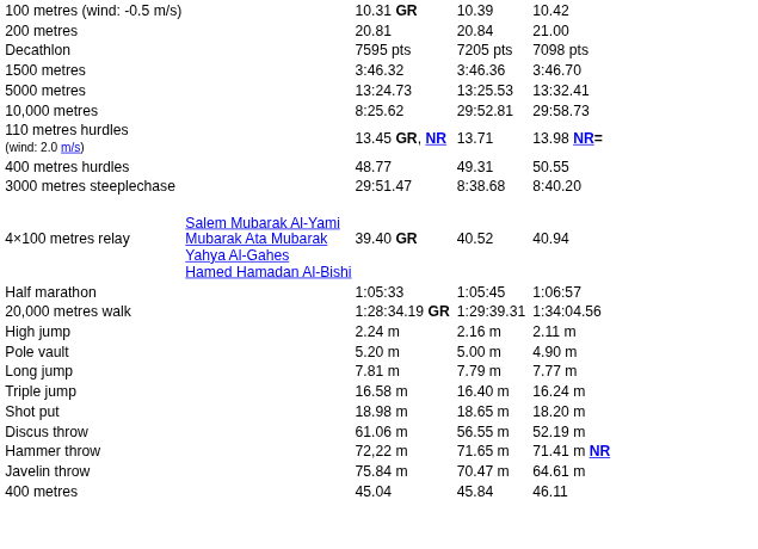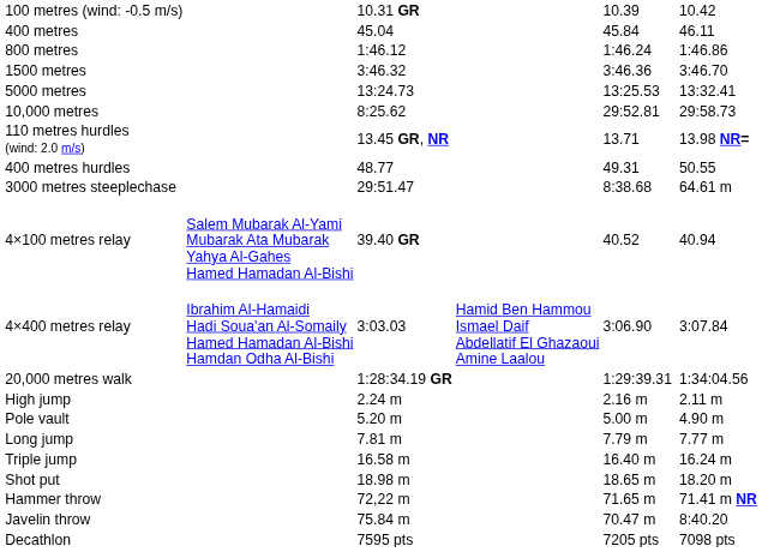- row: 200 metres | 20.81 | 20.84 | 21.00
rows swapped: 400 metres <-> Decathlon
+ row: 800 metres | 1:46.12 | 1:46.24 | 1:46.86
3000 metres steeplechase | column 7: 8:40.20 -> 64.61 m
+ row: 4×400 metres relay | Ibrahim Al-Hamaidi Hadi Soua'an Al-Somaily Hamed Hamadan Al-Bishi Hamdan Odha Al-Bishi | 3:03.03 | Hamid Ben Hammou Ismael Daif Abdellatif El Ghazaoui Amine Laalou | 3:06.90 | 3:07.84
- row: Half marathon | 1:05:33 | 1:05:45 | 1:06:57
- row: Discus throw | 61.06 m | 56.55 m | 52.19 m
Javelin throw | column 7: 64.61 m -> 8:40.20
